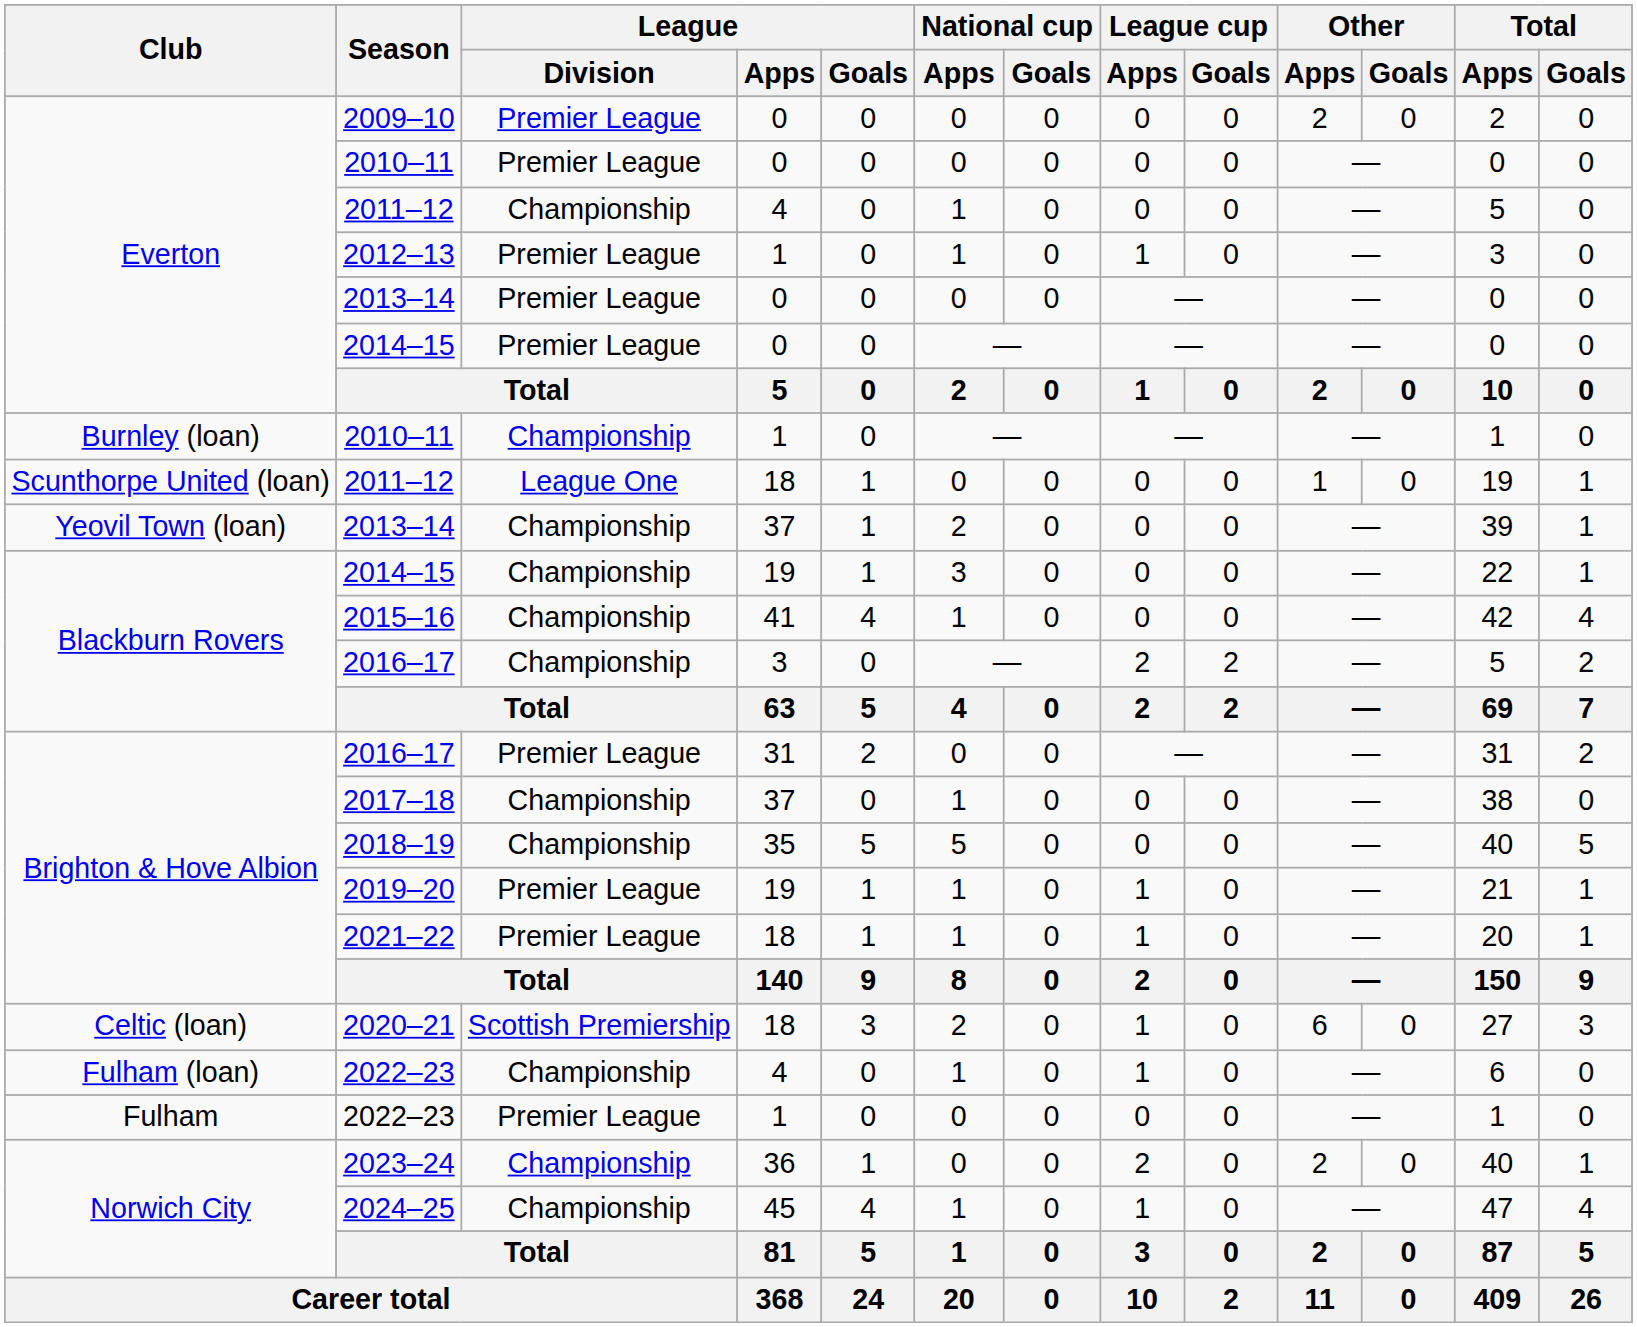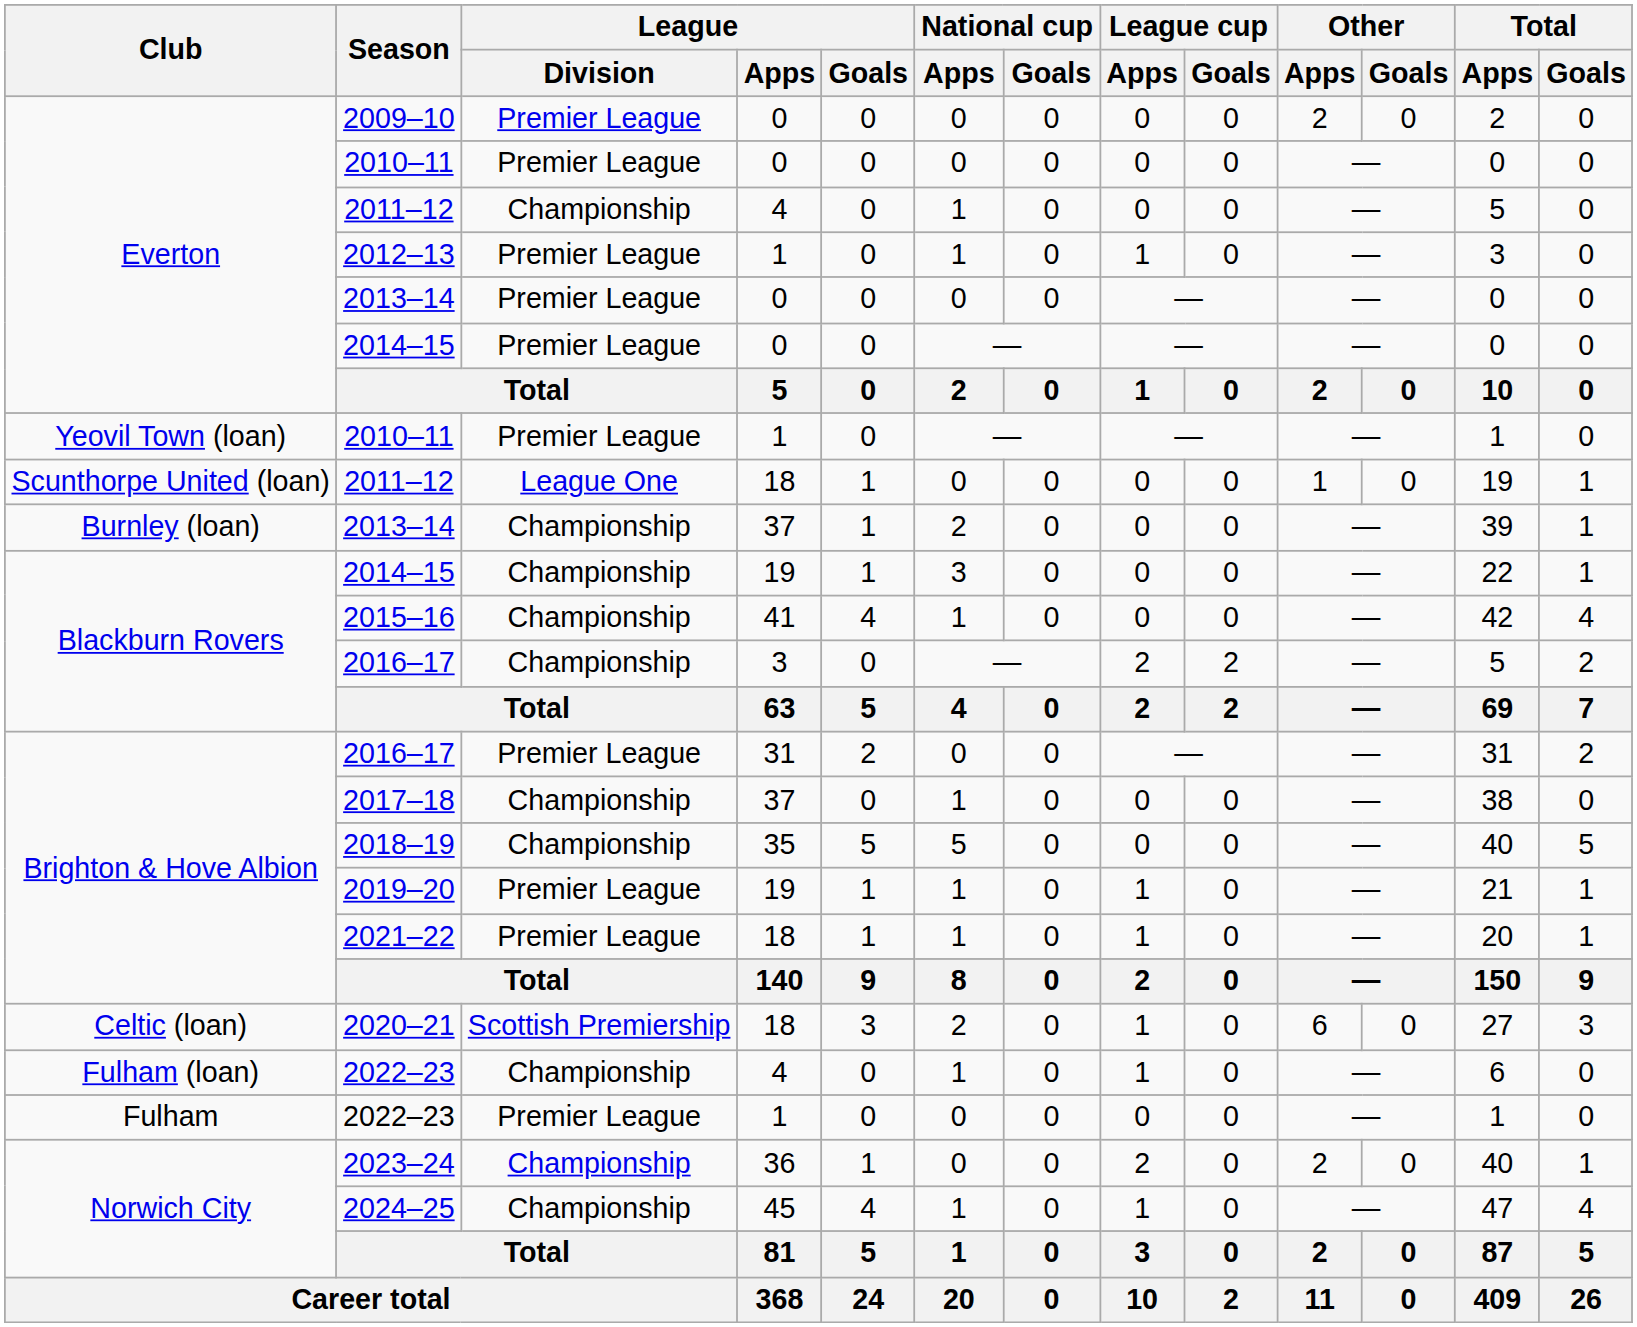2010–11 / 1 | Club: Burnley (loan) -> Yeovil Town (loan)
2010–11 / 1 | League / Division: Championship -> Premier League
2013–14 / 37 | Club: Yeovil Town (loan) -> Burnley (loan)
